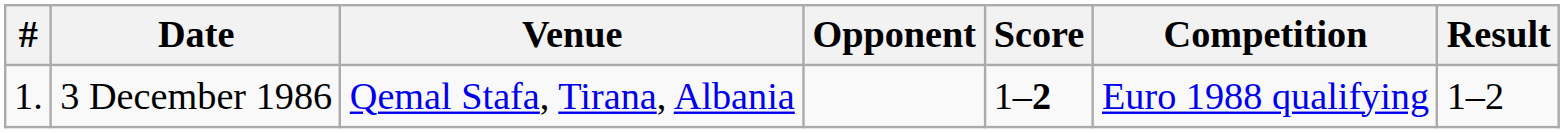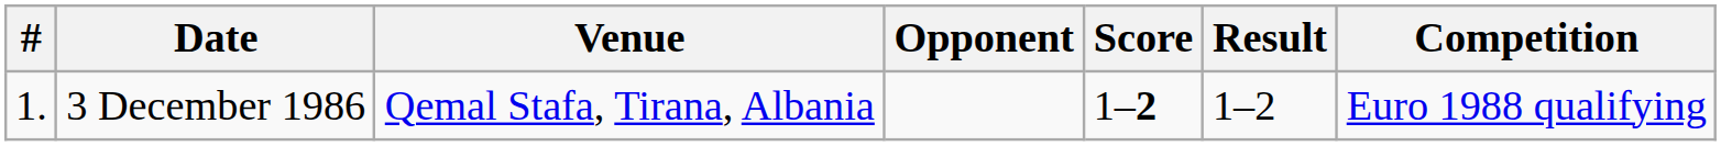columns swapped: Result <-> Competition
